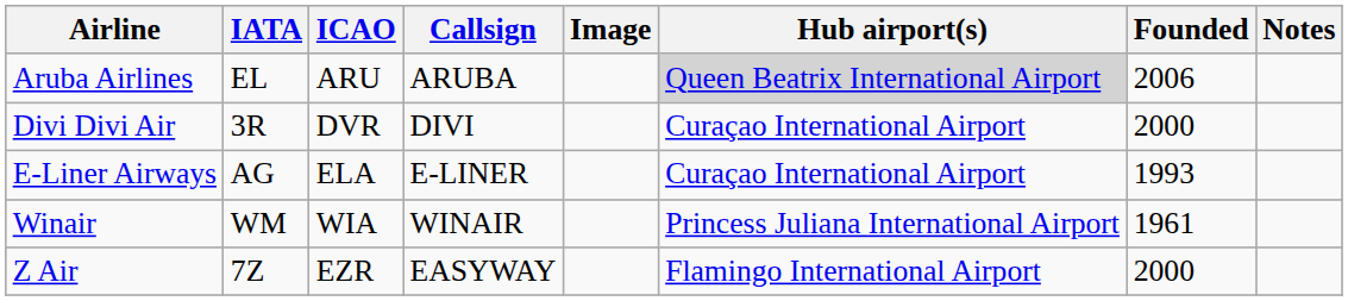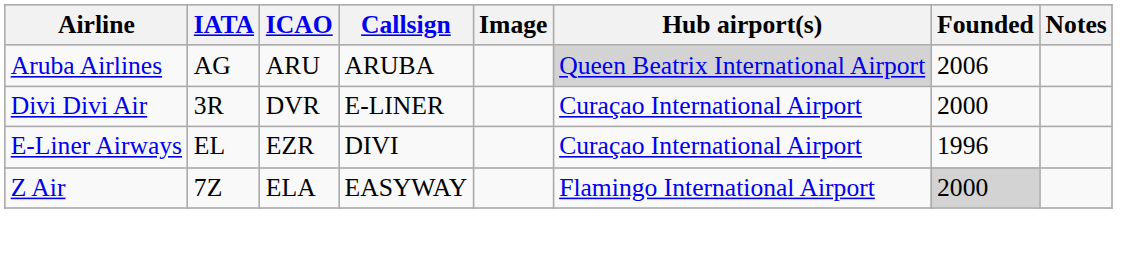Aruba Airlines | IATA: EL -> AG
Divi Divi Air | Callsign: DIVI -> E-LINER
E-Liner Airways | IATA: AG -> EL
E-Liner Airways | ICAO: ELA -> EZR
E-Liner Airways | Callsign: E-LINER -> DIVI
E-Liner Airways | Founded: 1993 -> 1996
- row: Winair | WM | WIA | WINAIR | Princess Juliana International Airport | 1961
Z Air | ICAO: EZR -> ELA
Z Air | Founded: no background -> lightgrey background
